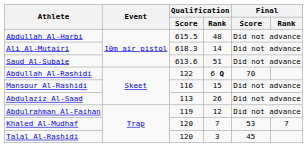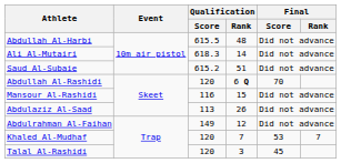Saud Al-Subaie | Qualification / Score: 613.6 -> 615.2
Abdullah Al-Rashidi | Qualification / Score: 122 -> 120
Abdulrahman Al-Faihan | Qualification / Score: 119 -> 149
